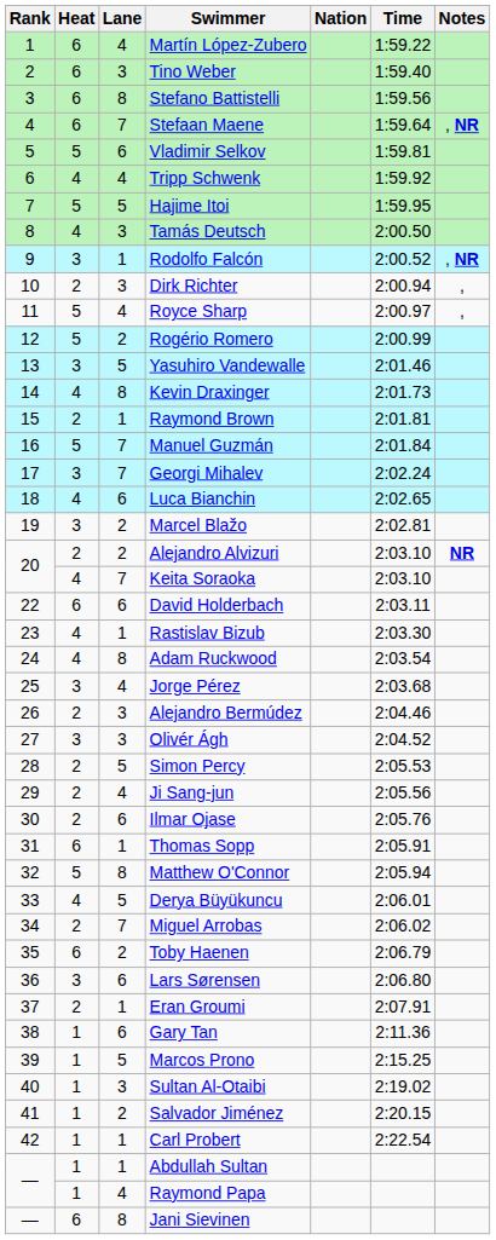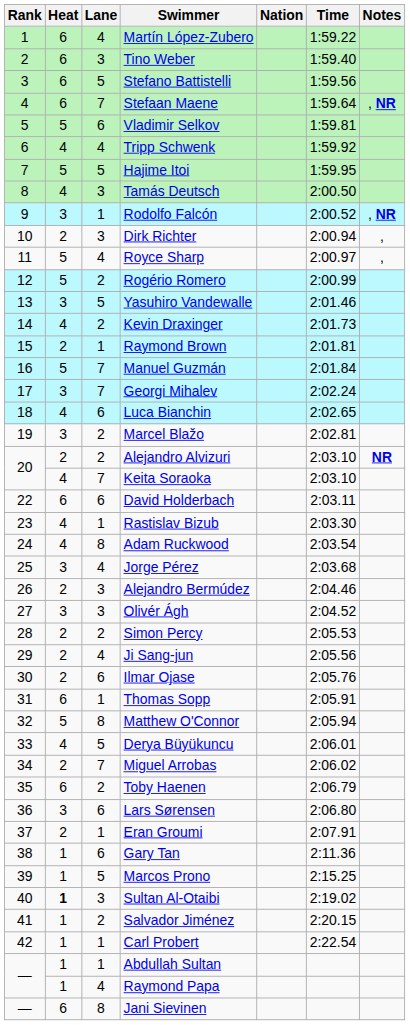Stefano Battistelli | Lane: 8 -> 5
Kevin Draxinger | Lane: 8 -> 2
Simon Percy | Lane: 5 -> 2
Sultan Al-Otaibi | Heat: normal -> bold
